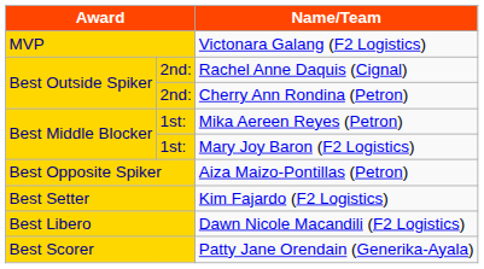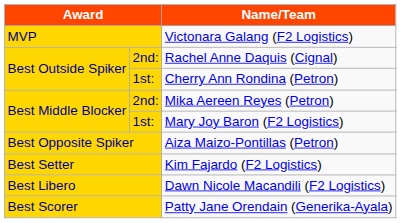Cherry Ann Rondina (Petron) | column 2: 2nd: -> 1st:
Mika Aereen Reyes (Petron) | column 2: 1st: -> 2nd:
